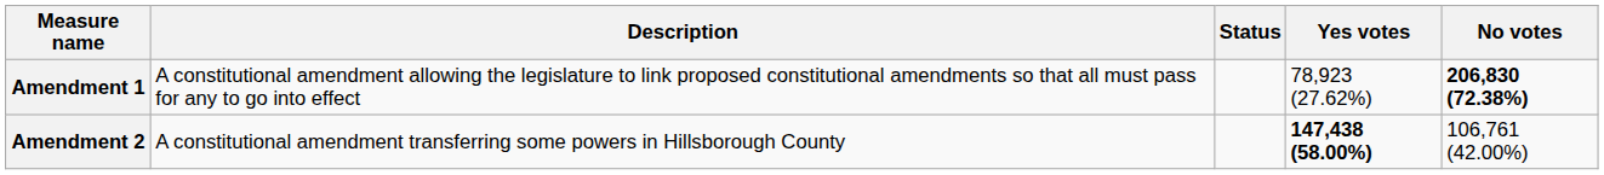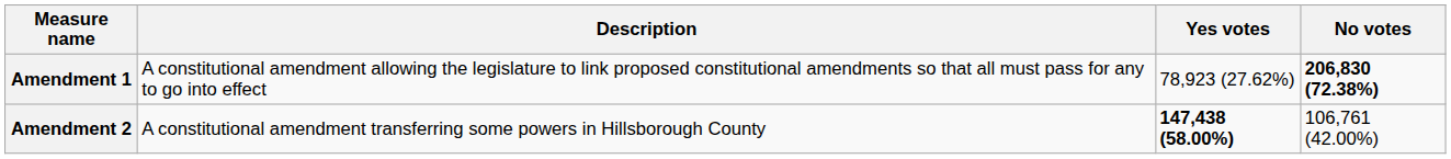- column: Status
